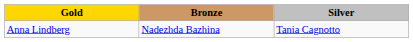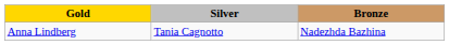columns swapped: Silver <-> Bronze
